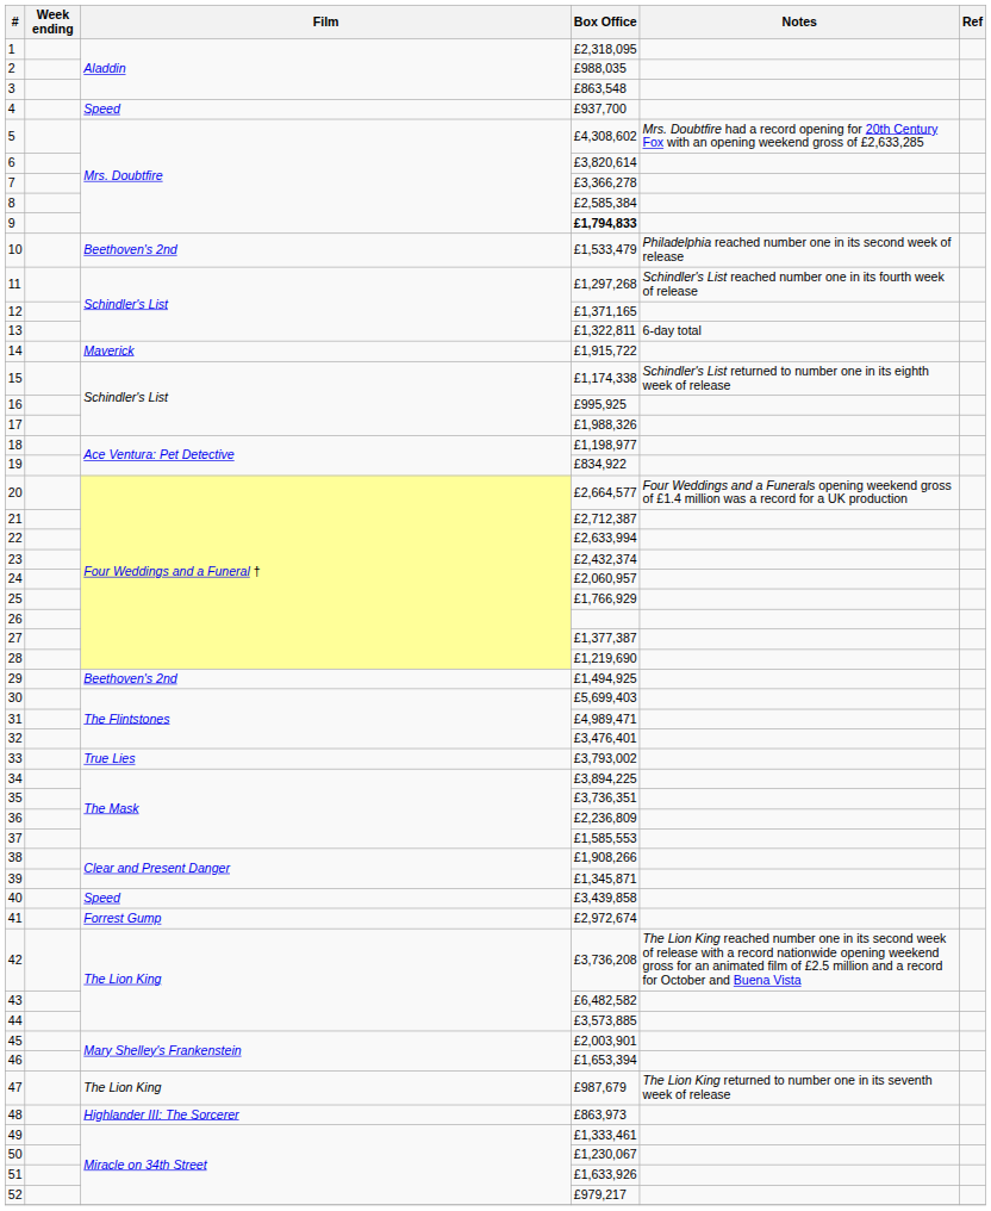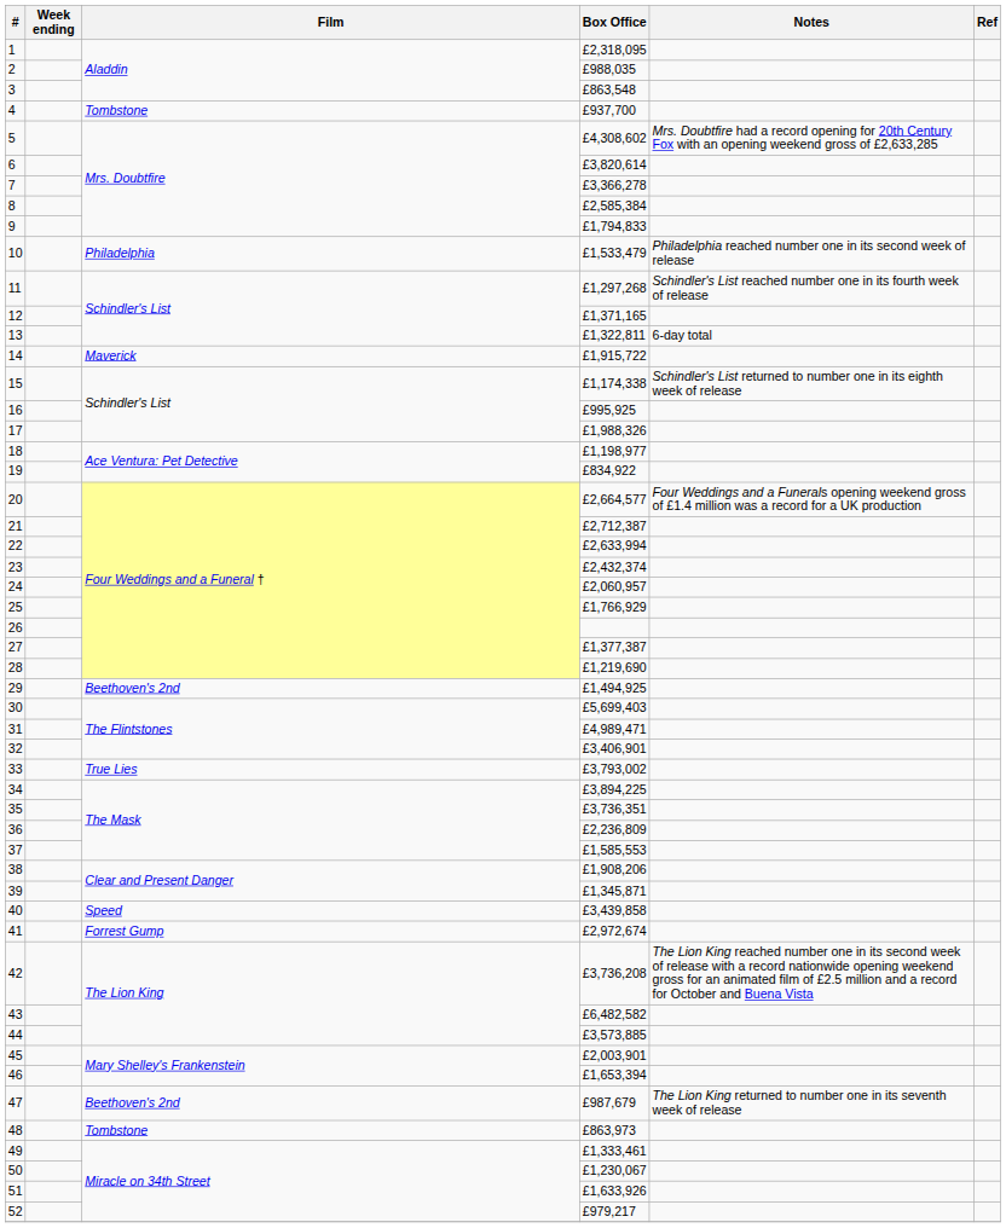4 | Film: Speed -> Tombstone
9 | Box Office: bold -> normal
10 | Film: Beethoven's 2nd -> Philadelphia
32 | Box Office: £3,476,401 -> £3,406,901
38 | Box Office: £1,908,266 -> £1,908,206
47 | Film: The Lion King -> Beethoven's 2nd
48 | Film: Highlander III: The Sorcerer -> Tombstone
